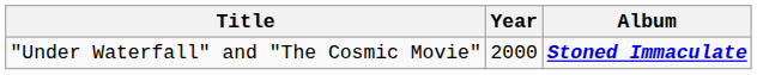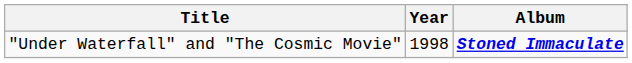"Under Waterfall" and "The Cosmic Movie" | Year: 2000 -> 1998
